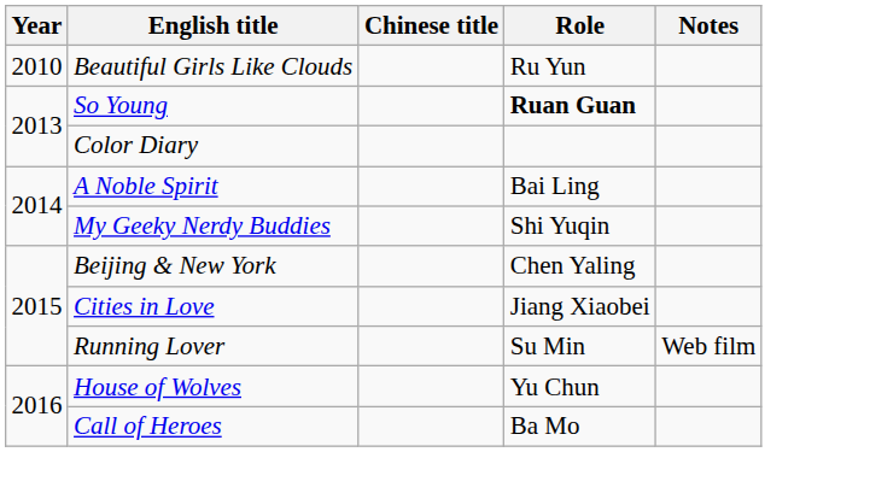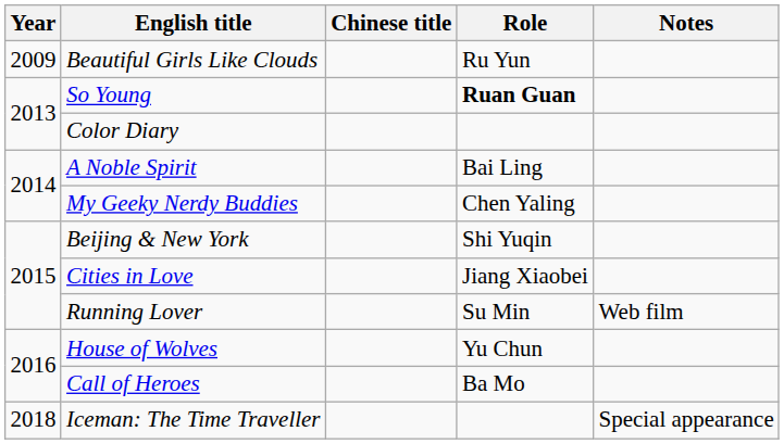Beautiful Girls Like Clouds | Year: 2010 -> 2009
My Geeky Nerdy Buddies | Role: Shi Yuqin -> Chen Yaling
Beijing & New York | Role: Chen Yaling -> Shi Yuqin
+ row: 2018 | Iceman: The Time Traveller | Special appearance
